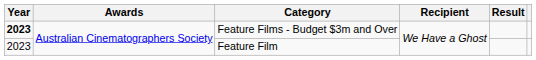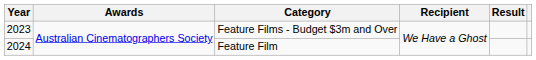Feature Films - Budget $3m and Over | Year: bold -> normal
Feature Film | Year: 2023 -> 2024
